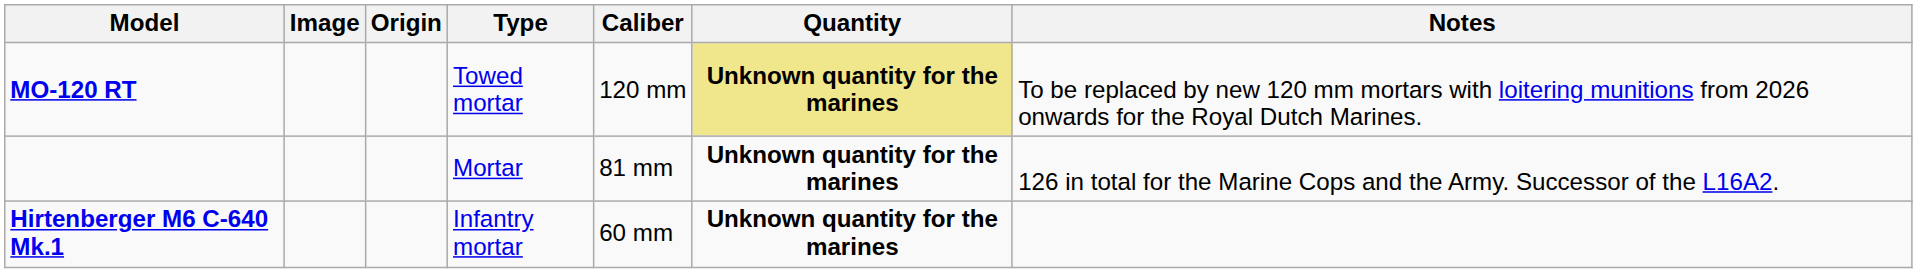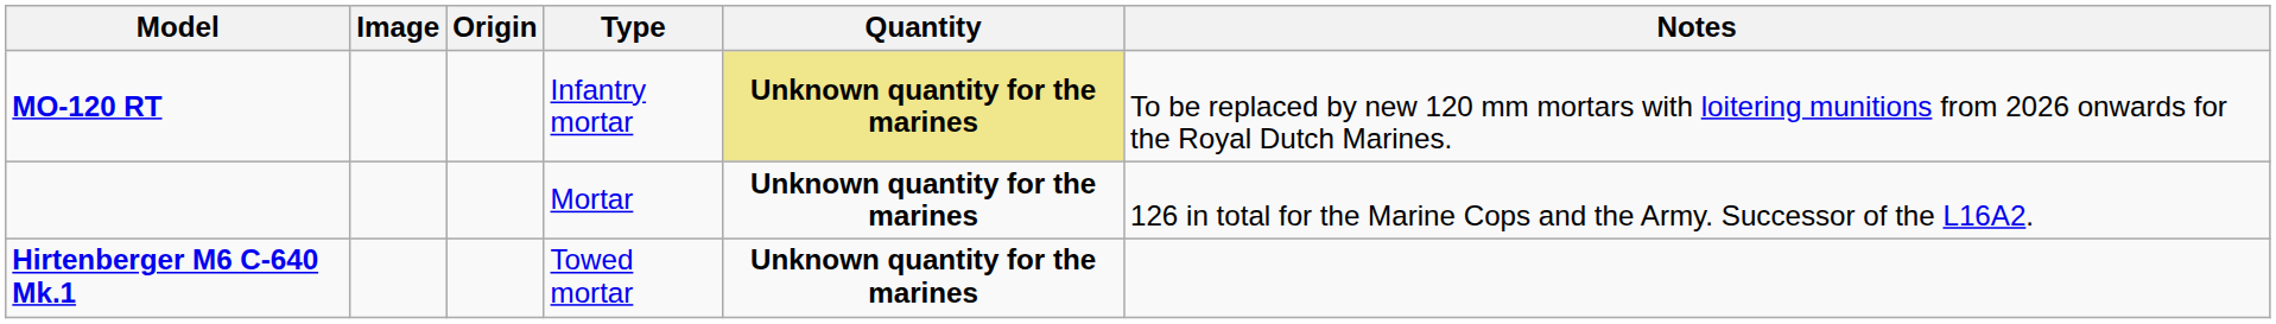- column: Caliber | 120 mm | 81 mm | 60 mm
MO-120 RT | Type: Towed mortar -> Infantry mortar
Hirtenberger M6 C-640 Mk.1 | Type: Infantry mortar -> Towed mortar
